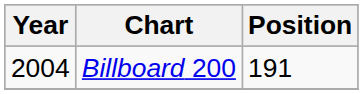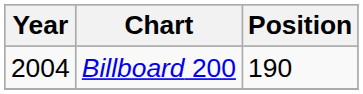Billboard 200 | Position: 191 -> 190
